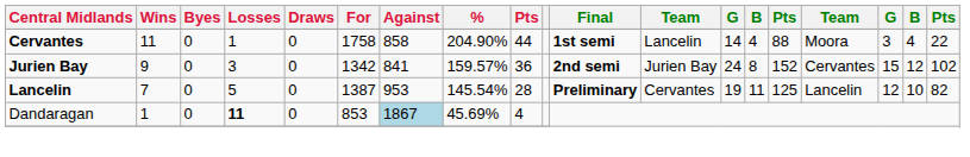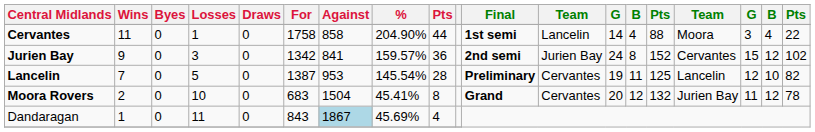+ row: Moora Rovers | 2 | 0 | 10 | 0 | 683 | 1504 | 45.41% | 8 | Grand | Cervantes | 20 | 12 | 132 | Jurien Bay | 11 | 12 | 78
Dandaragan | Losses: bold -> normal
Dandaragan | For: 853 -> 843
